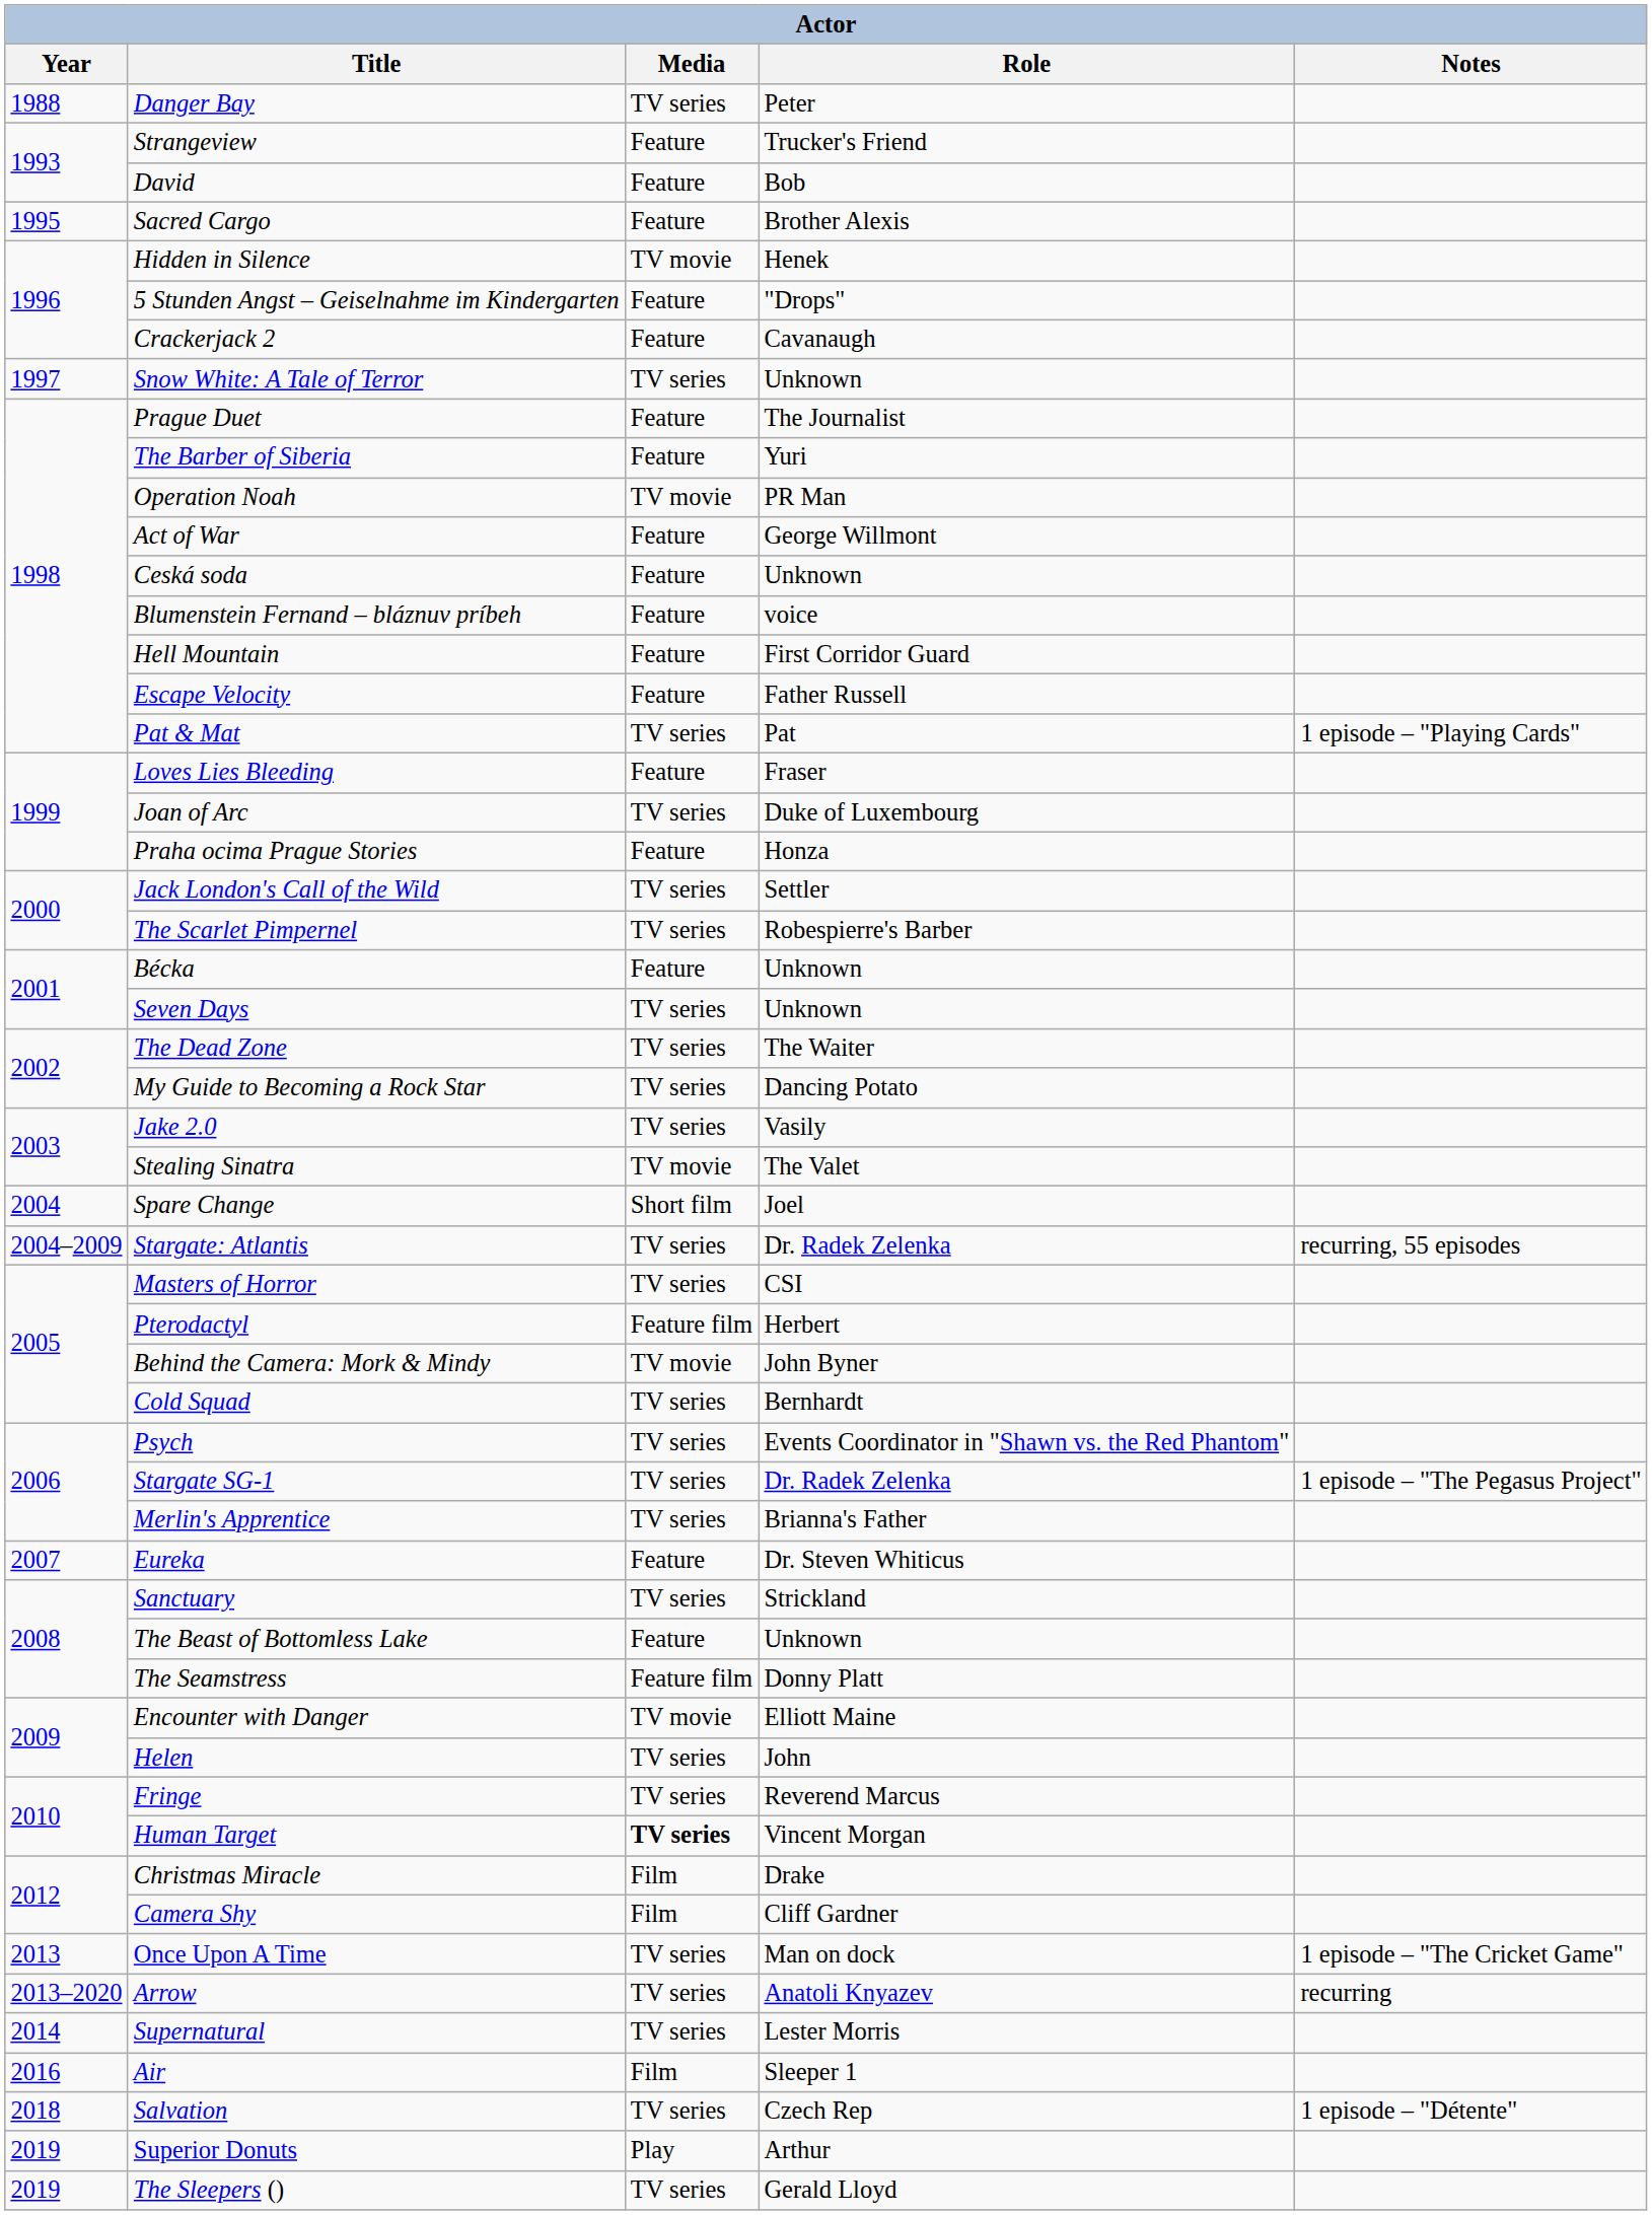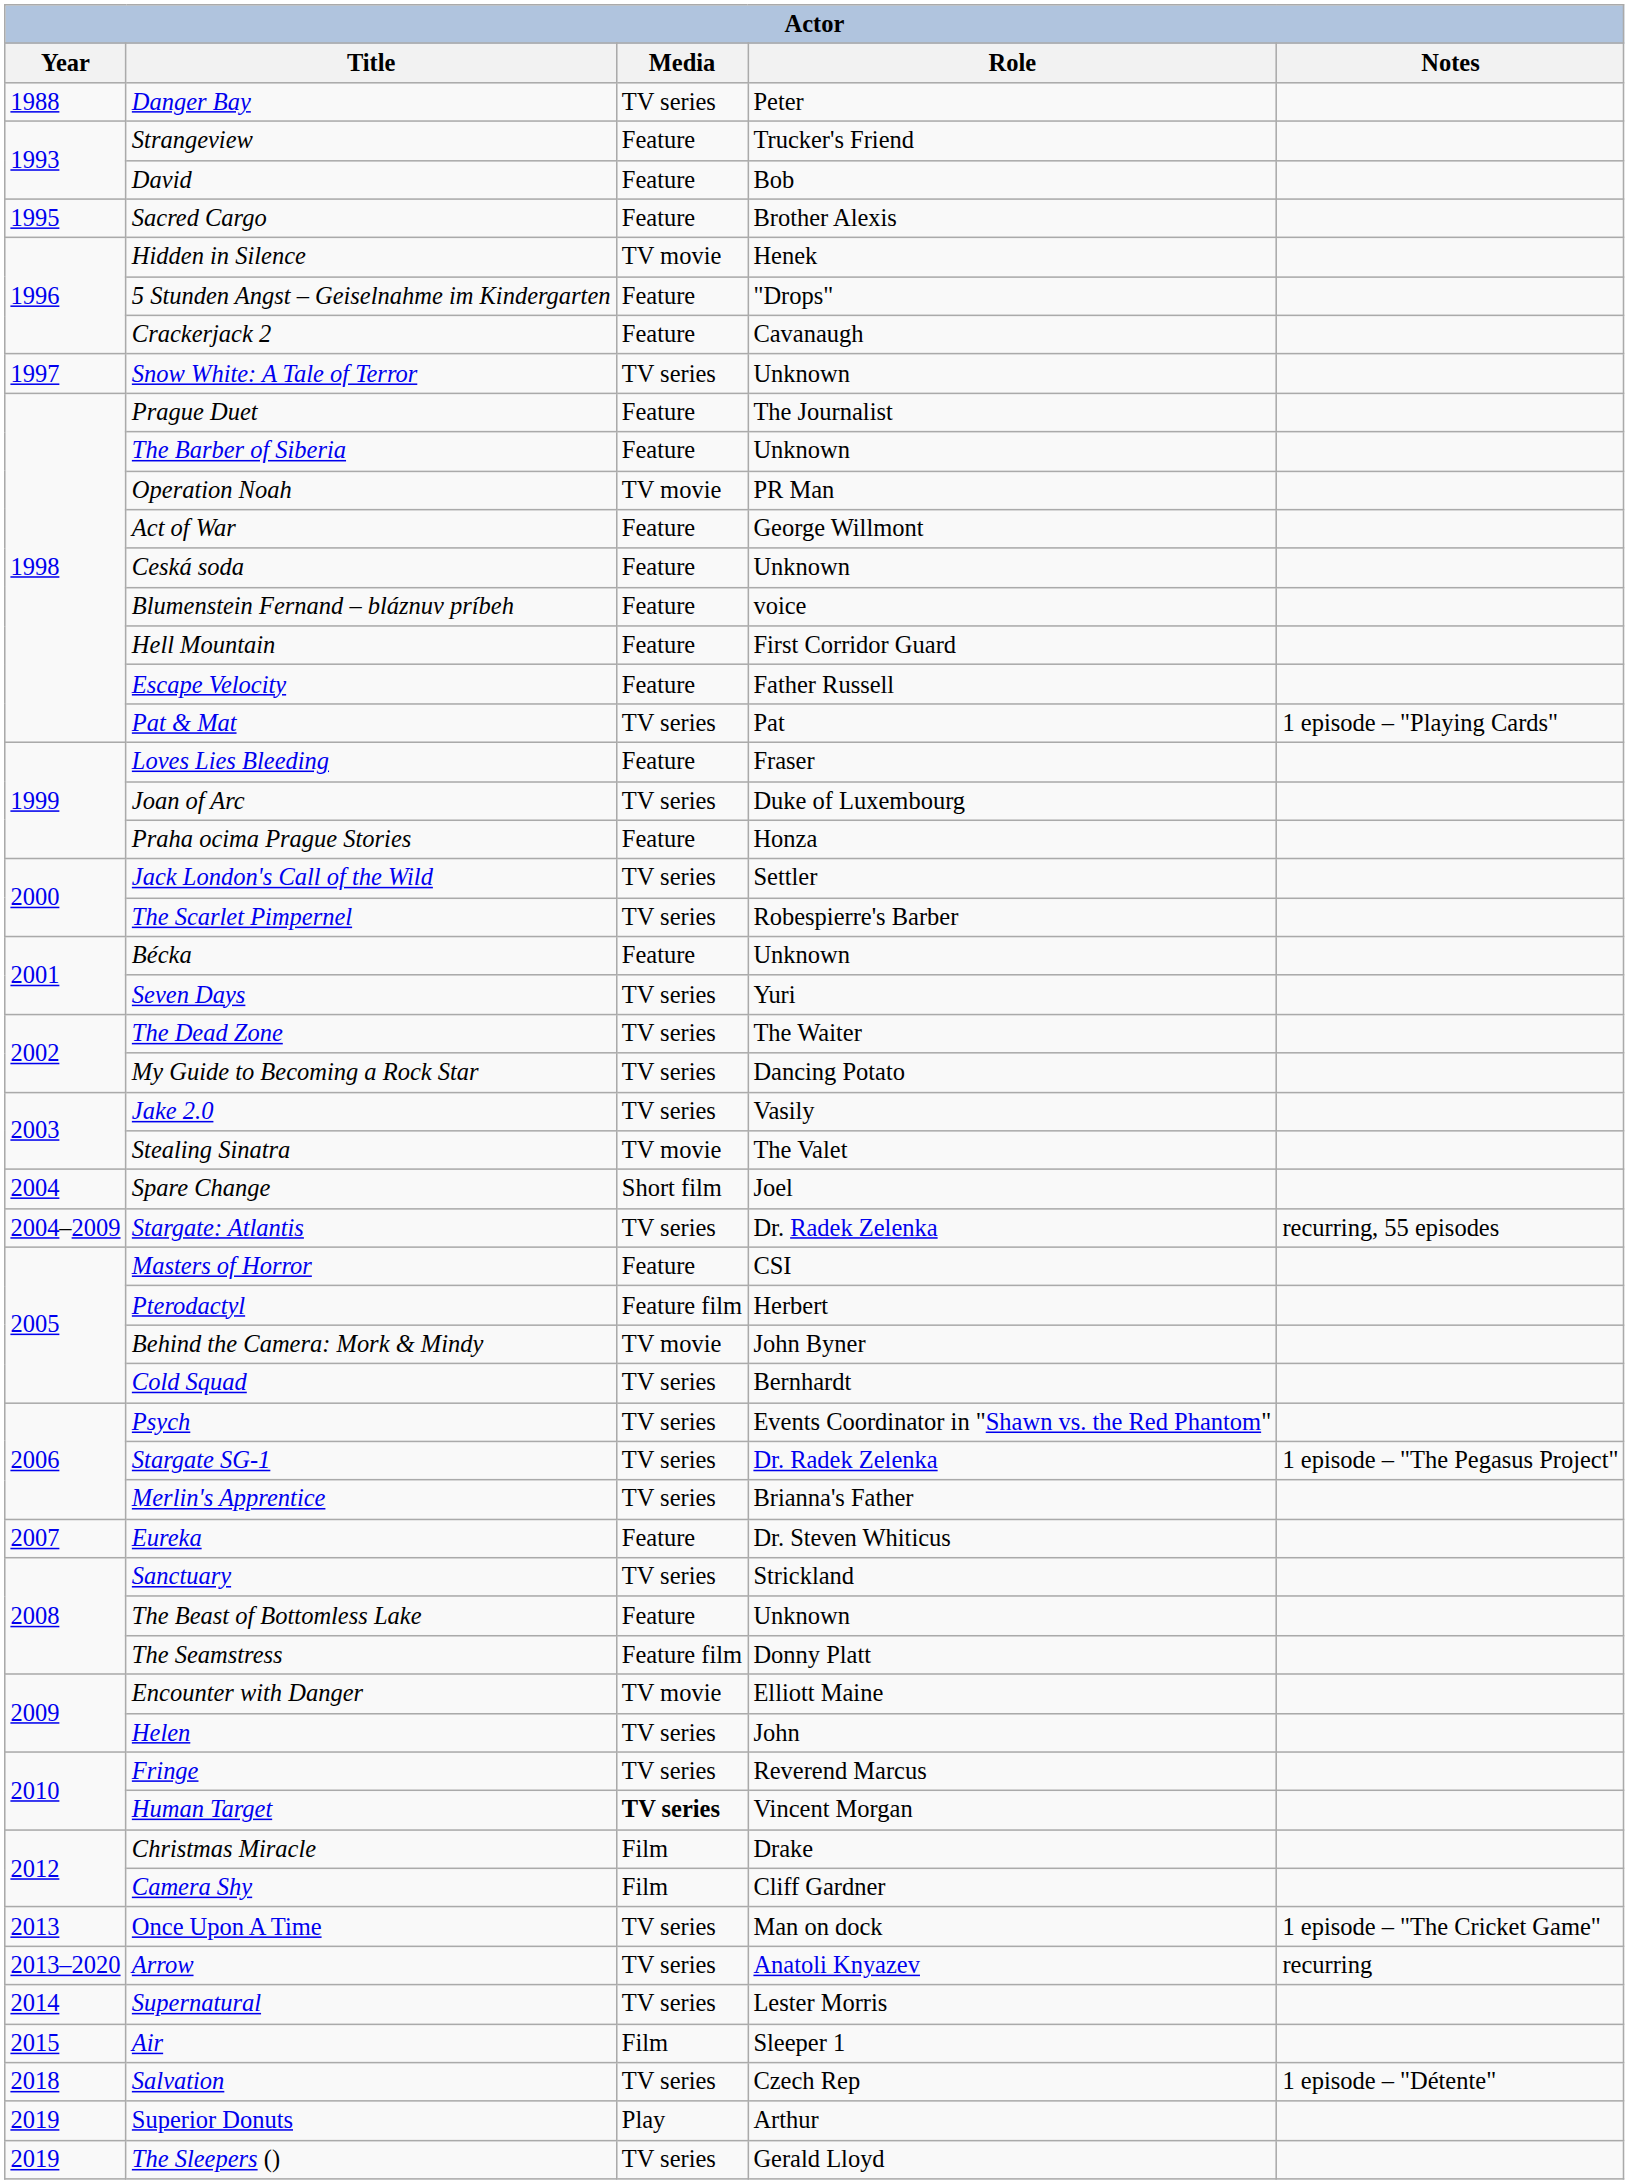The Barber of Siberia | Role: Yuri -> Unknown
Seven Days | Role: Unknown -> Yuri
Masters of Horror | Media: TV series -> Feature
Air | Year: 2016 -> 2015
